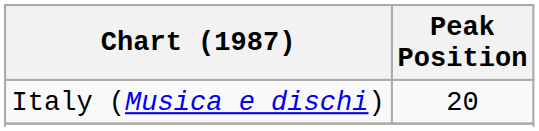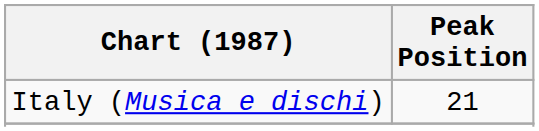Italy (Musica e dischi) | Peak Position: 20 -> 21
